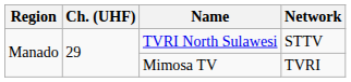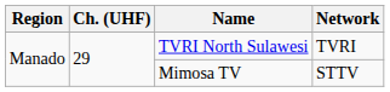TVRI North Sulawesi | Network: STTV -> TVRI
Mimosa TV | Network: TVRI -> STTV
